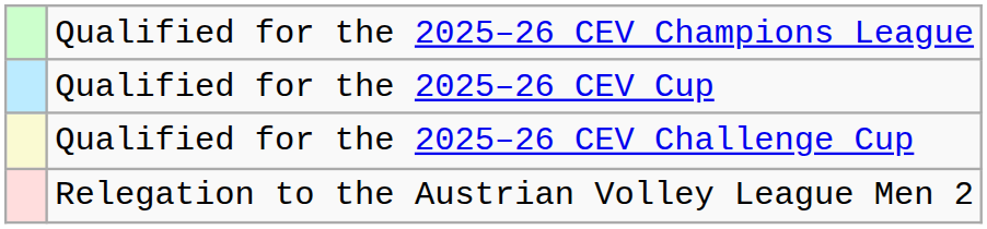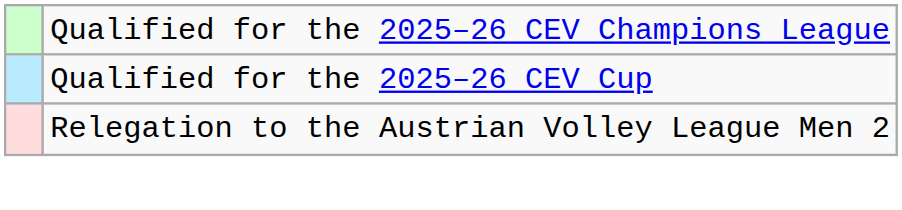- row: Qualified for the 2025–26 CEV Challenge Cup
